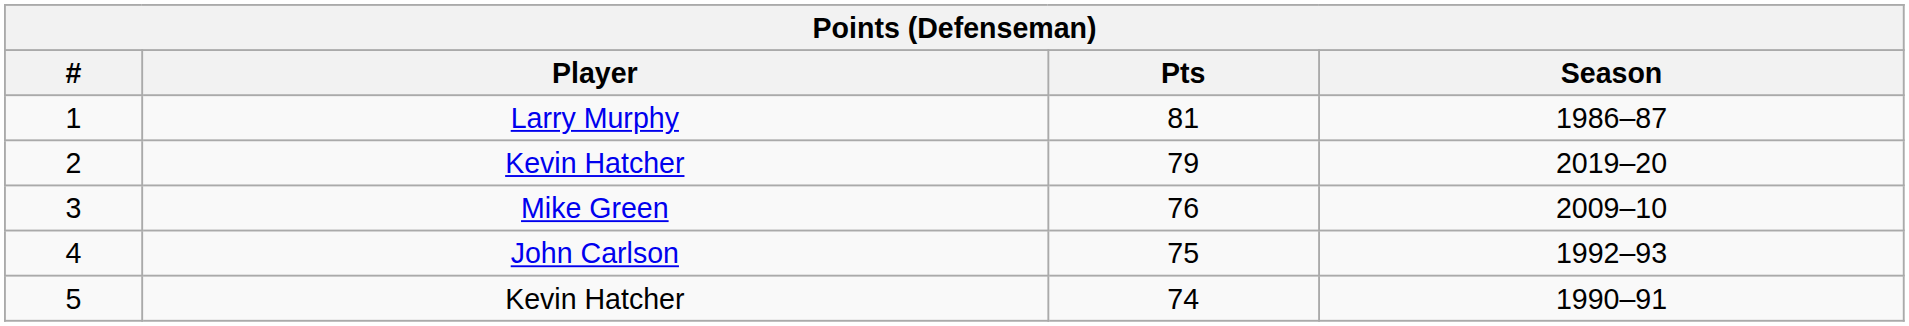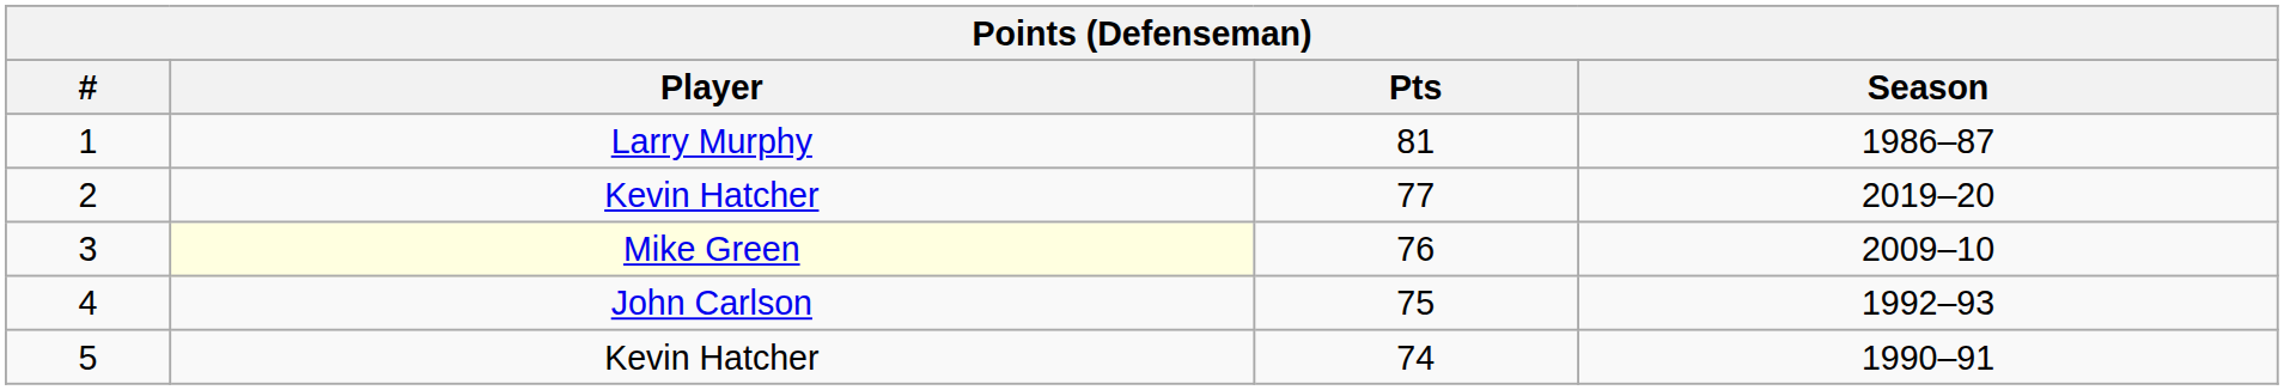2 | Pts: 79 -> 77
3 | Player: no background -> lightyellow background
